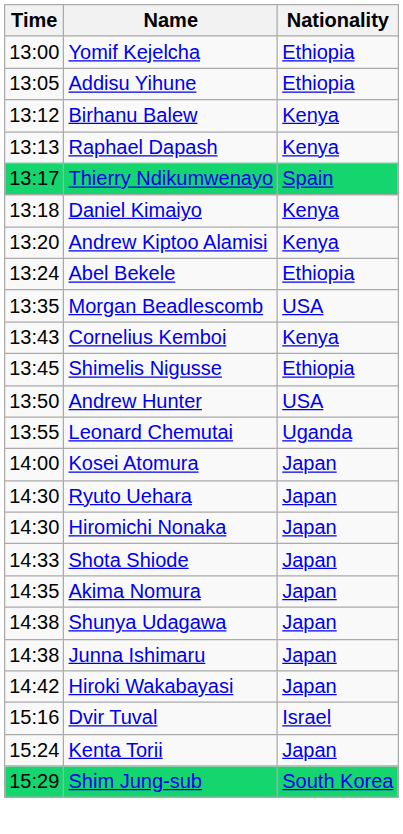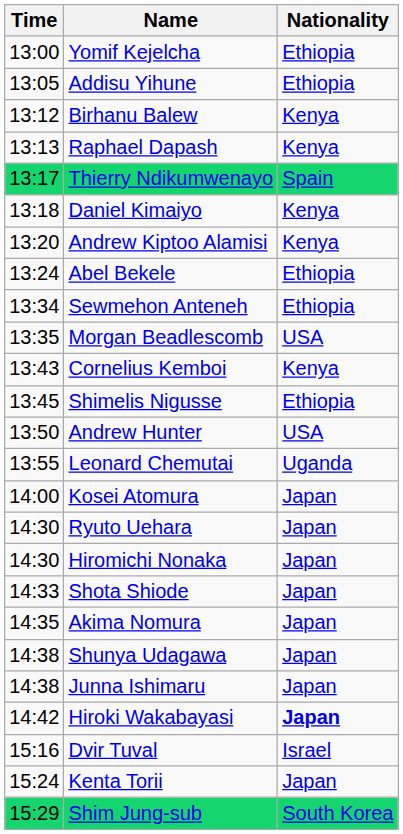+ row: 13:34 | Sewmehon Anteneh | Ethiopia
Hiroki Wakabayasi | Nationality: normal -> bold
